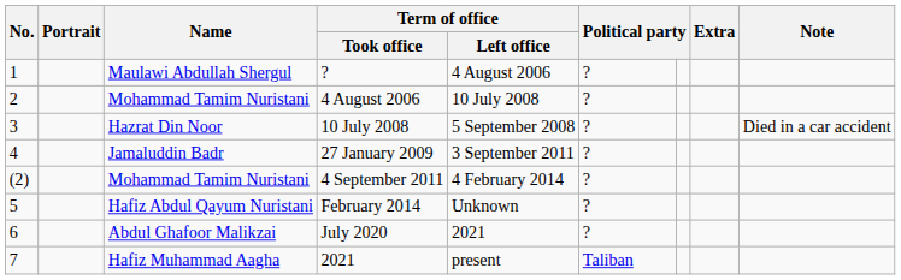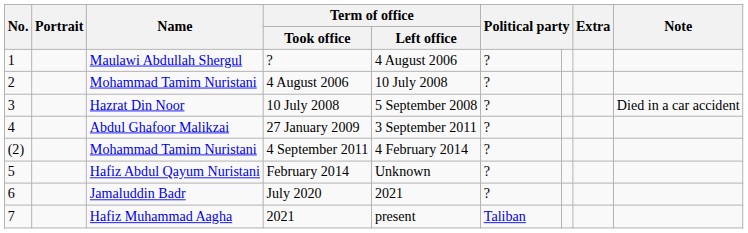27 January 2009 | Name: Jamaluddin Badr -> Abdul Ghafoor Malikzai
July 2020 | Name: Abdul Ghafoor Malikzai -> Jamaluddin Badr
